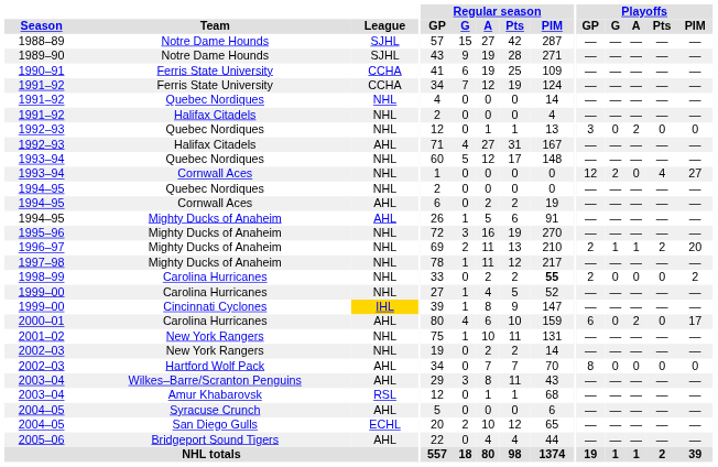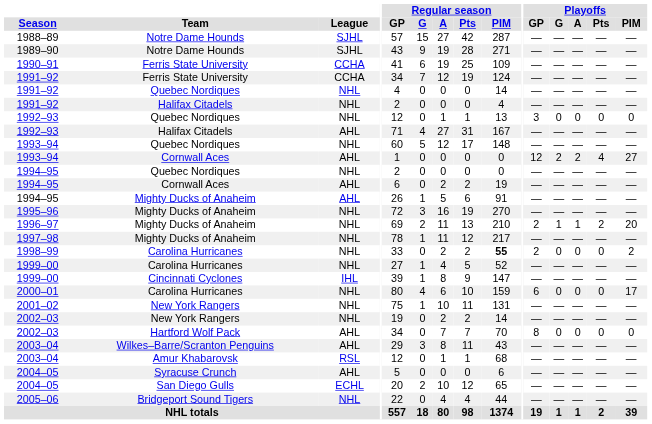1992–93 / Quebec Nordiques | Playoffs / A: 2 -> 0
1993–94 / Cornwall Aces | League: NHL -> AHL
1993–94 / Cornwall Aces | Playoffs / A: 0 -> 2
1999–00 / Cincinnati Cyclones | League: gold background -> no background
2000–01 | League: AHL -> NHL
2000–01 | Playoffs / A: 2 -> 0
2005–06 | League: AHL -> NHL
